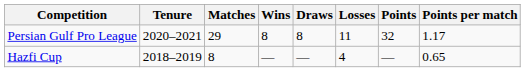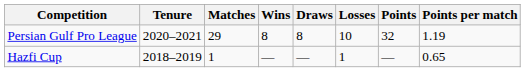Persian Gulf Pro League | Losses: 11 -> 10
Persian Gulf Pro League | Points per match: 1.17 -> 1.19
Hazfi Cup | Matches: 8 -> 1
Hazfi Cup | Losses: 4 -> 1
